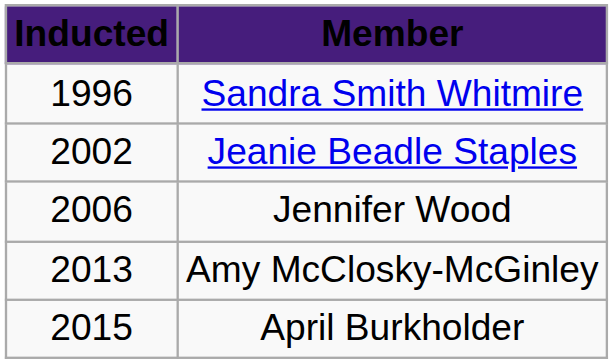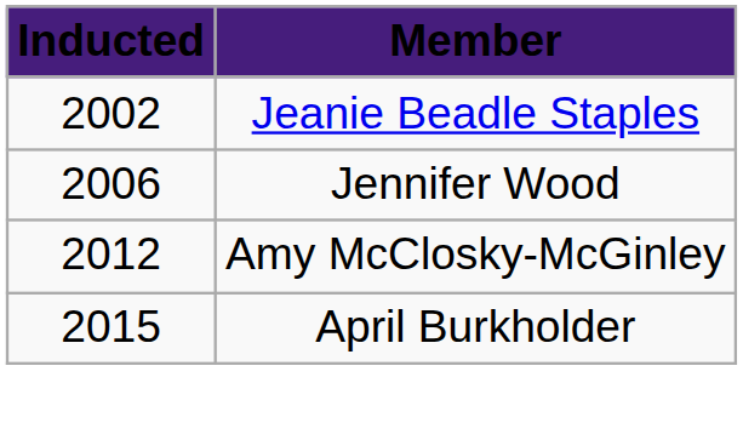- row: 1996 | Sandra Smith Whitmire
Amy McClosky-McGinley | Inducted: 2013 -> 2012
